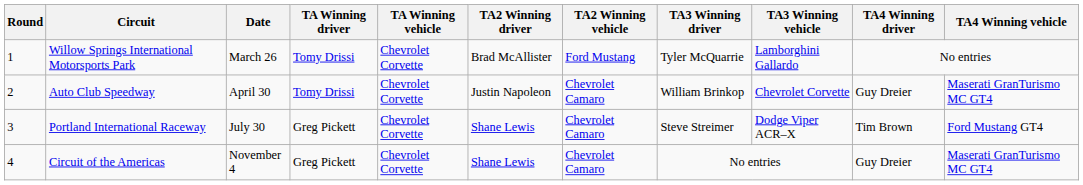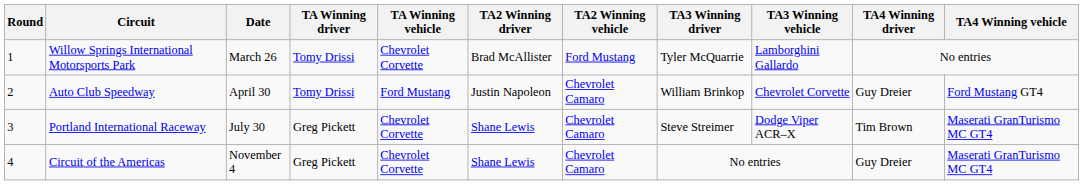Auto Club Speedway | TA Winning vehicle: Chevrolet Corvette -> Ford Mustang
Auto Club Speedway | TA4 Winning vehicle: Maserati GranTurismo MC GT4 -> Ford Mustang GT4
Portland International Raceway | TA4 Winning vehicle: Ford Mustang GT4 -> Maserati GranTurismo MC GT4
